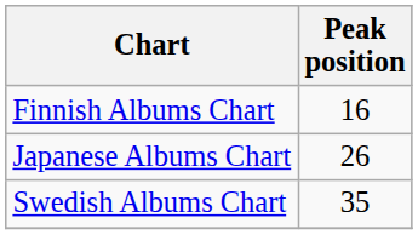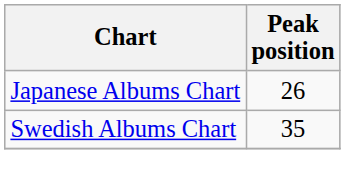- row: Finnish Albums Chart | 16
